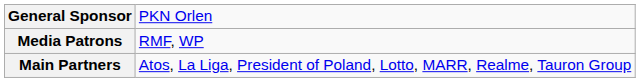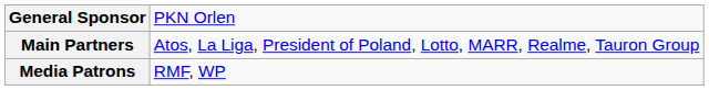rows swapped: Main Partners <-> Media Patrons
